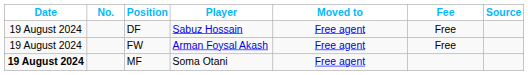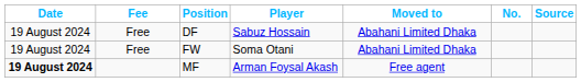columns swapped: No. <-> Fee
DF | Moved to: Free agent -> Abahani Limited Dhaka
FW | Player: Arman Foysal Akash -> Soma Otani
FW | Moved to: Free agent -> Abahani Limited Dhaka
MF | Player: Soma Otani -> Arman Foysal Akash
